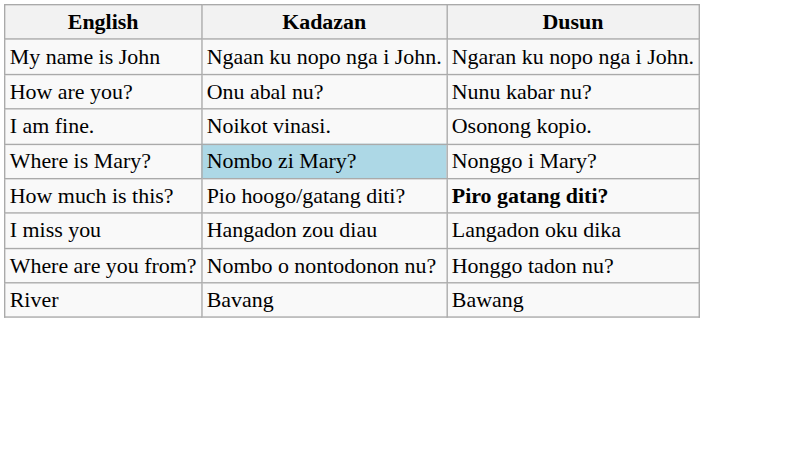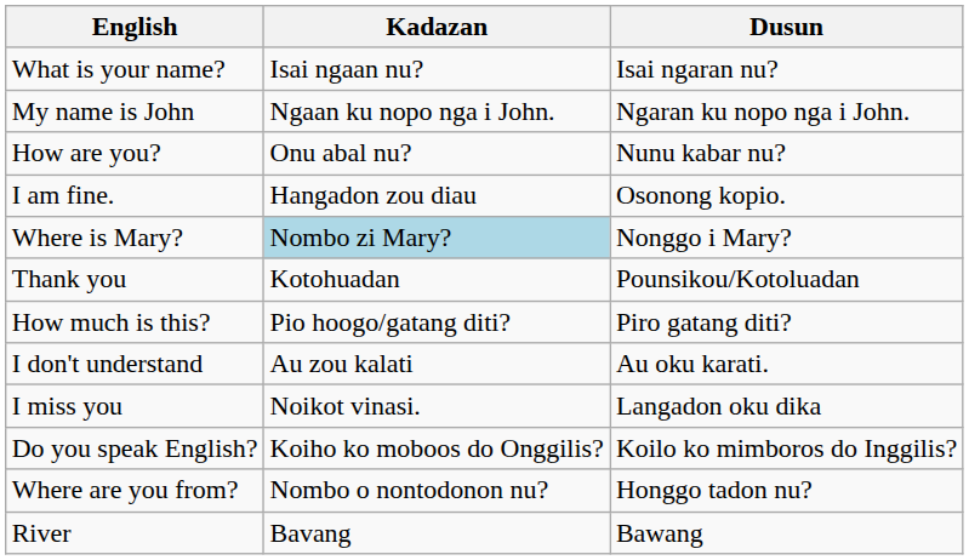+ row: What is your name? | Isai ngaan nu? | Isai ngaran nu?
I am fine. | Kadazan: Noikot vinasi. -> Hangadon zou diau
+ row: Thank you | Kotohuadan | Pounsikou/Kotoluadan
How much is this? | Dusun: bold -> normal
+ row: I don't understand | Au zou kalati | Au oku karati.
I miss you | Kadazan: Hangadon zou diau -> Noikot vinasi.
+ row: Do you speak English? | Koiho ko moboos do Onggilis? | Koilo ko mimboros do Inggilis?
